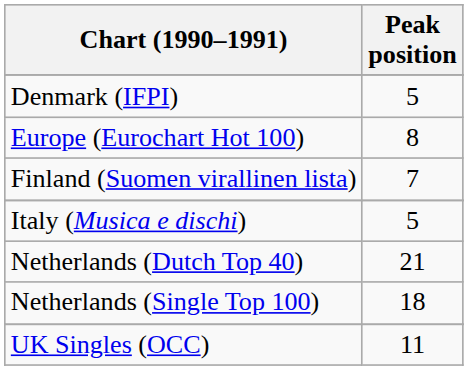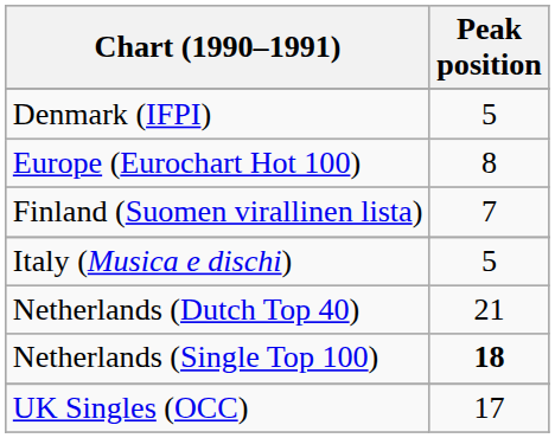Netherlands (Single Top 100) | Peak position: normal -> bold
UK Singles (OCC) | Peak position: 11 -> 17
